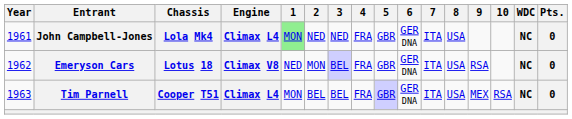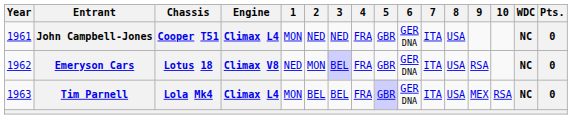John Campbell-Jones | Chassis: Lola Mk4 -> Cooper T51
John Campbell-Jones | 1: lightgreen background -> no background
Tim Parnell | Chassis: Cooper T51 -> Lola Mk4
